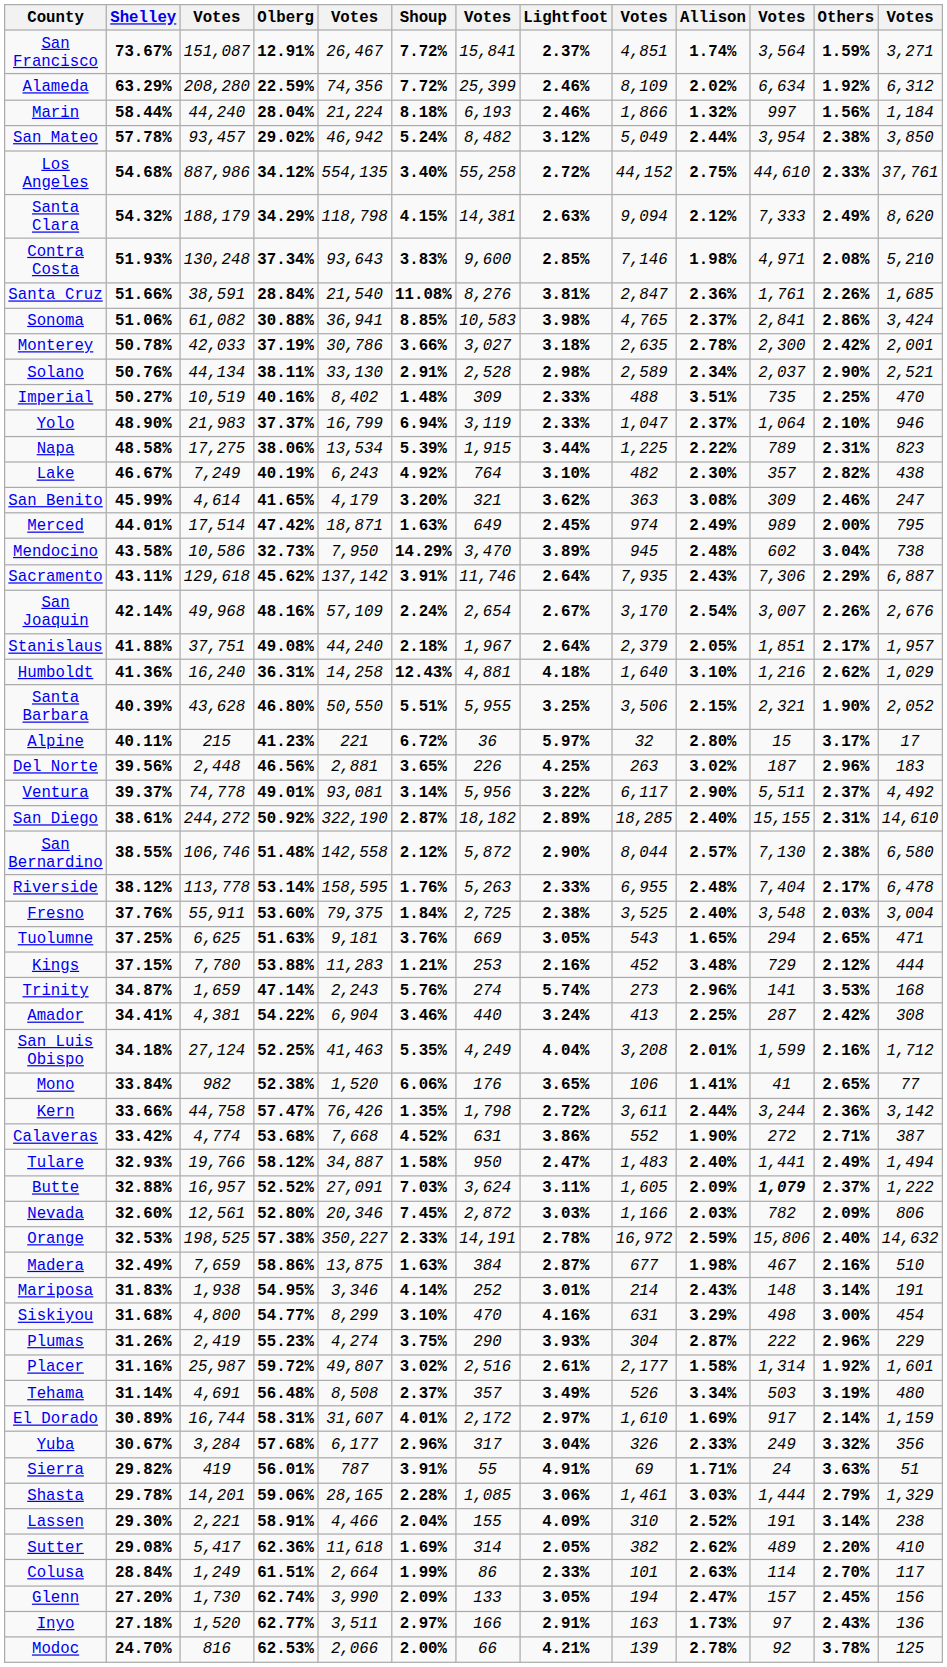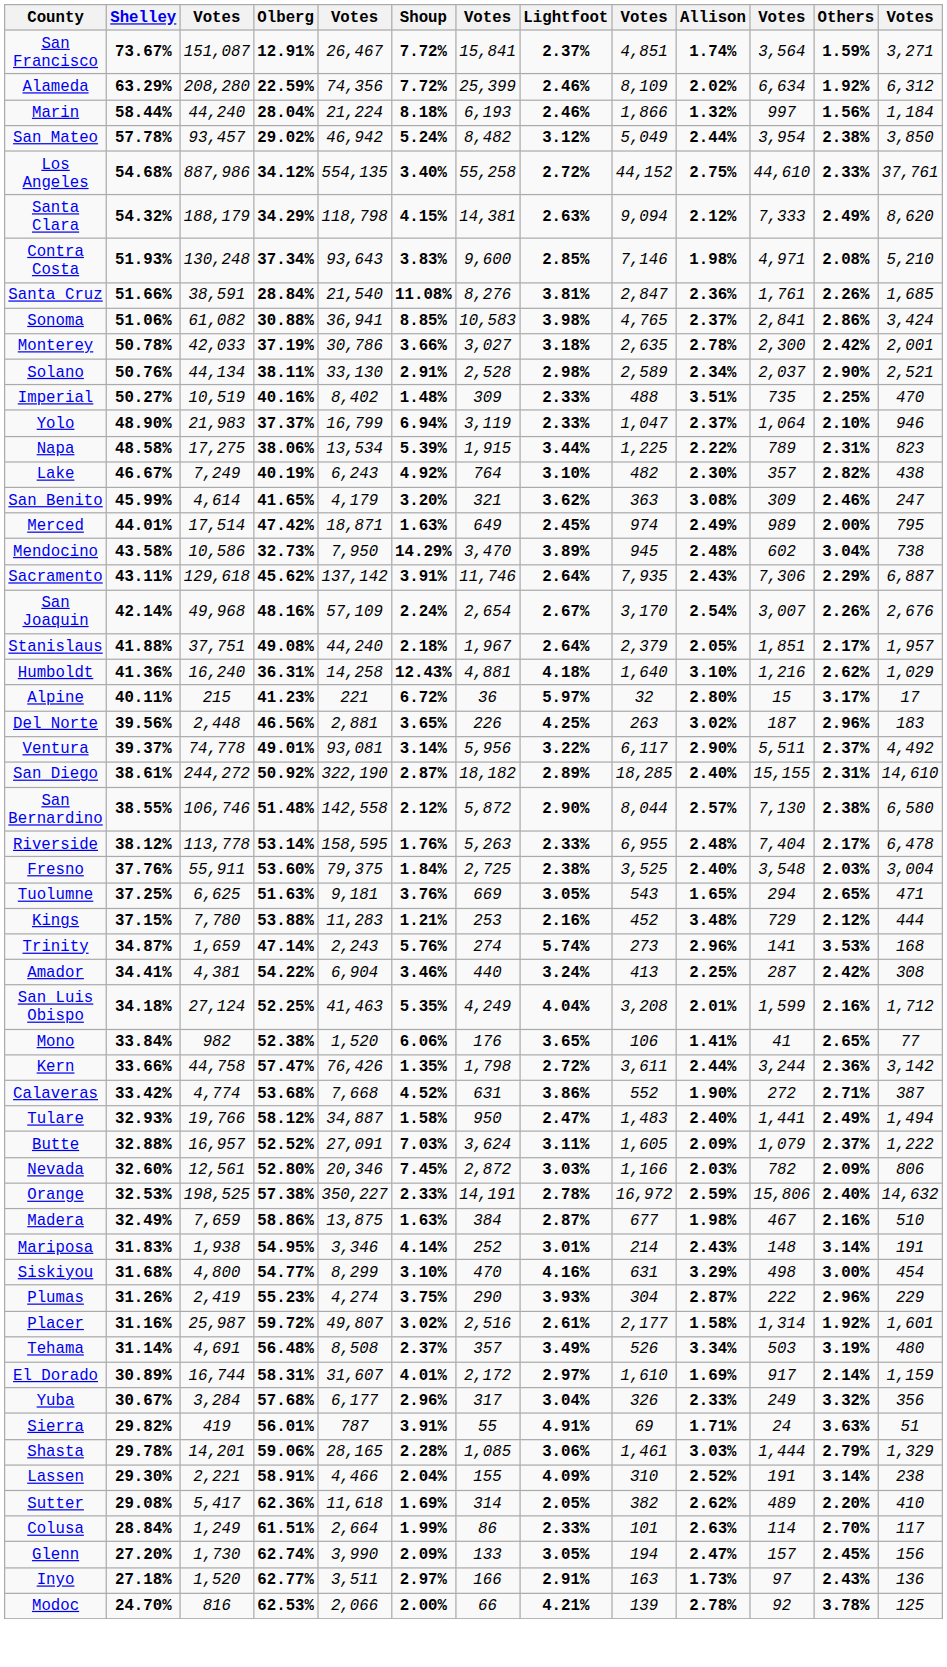- row: Santa Barbara | 40.39% | 43,628 | 46.80% | 50,550 | 5.51% | 5,955 | 3.25% | 3,506 | 2.15% | 2,321 | 1.90% | 2,052
Butte | column 11: bold -> normal
